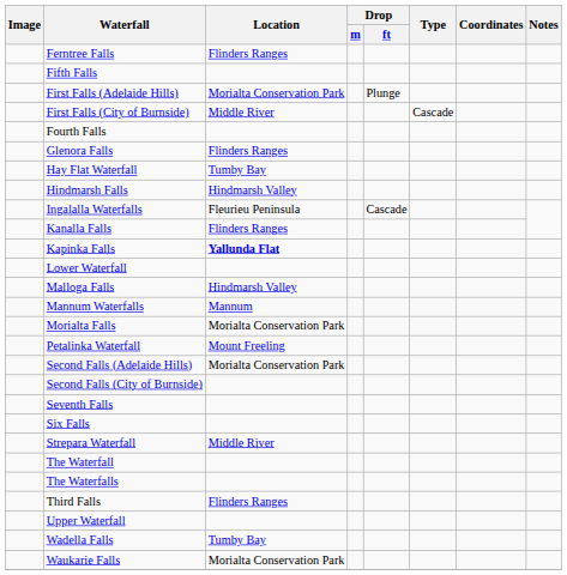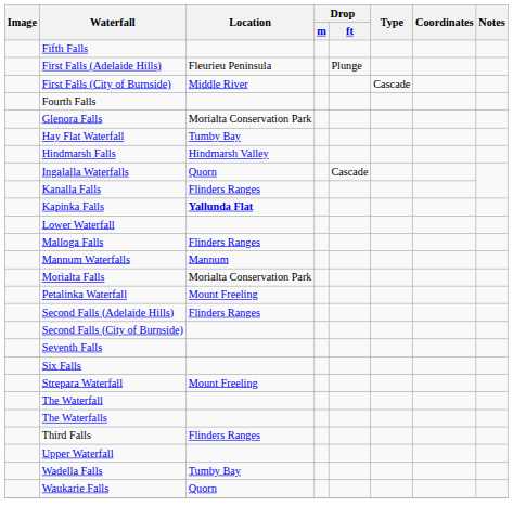- row: Ferntree Falls | Flinders Ranges
First Falls (Adelaide Hills) | Location: Morialta Conservation Park -> Fleurieu Peninsula
Glenora Falls | Location: Flinders Ranges -> Morialta Conservation Park
Ingalalla Waterfalls | Location: Fleurieu Peninsula -> Quorn
Malloga Falls | Location: Hindmarsh Valley -> Flinders Ranges
Second Falls (Adelaide Hills) | Location: Morialta Conservation Park -> Flinders Ranges
Strepara Waterfall | Location: Middle River -> Mount Freeling
Waukarie Falls | Location: Morialta Conservation Park -> Quorn
